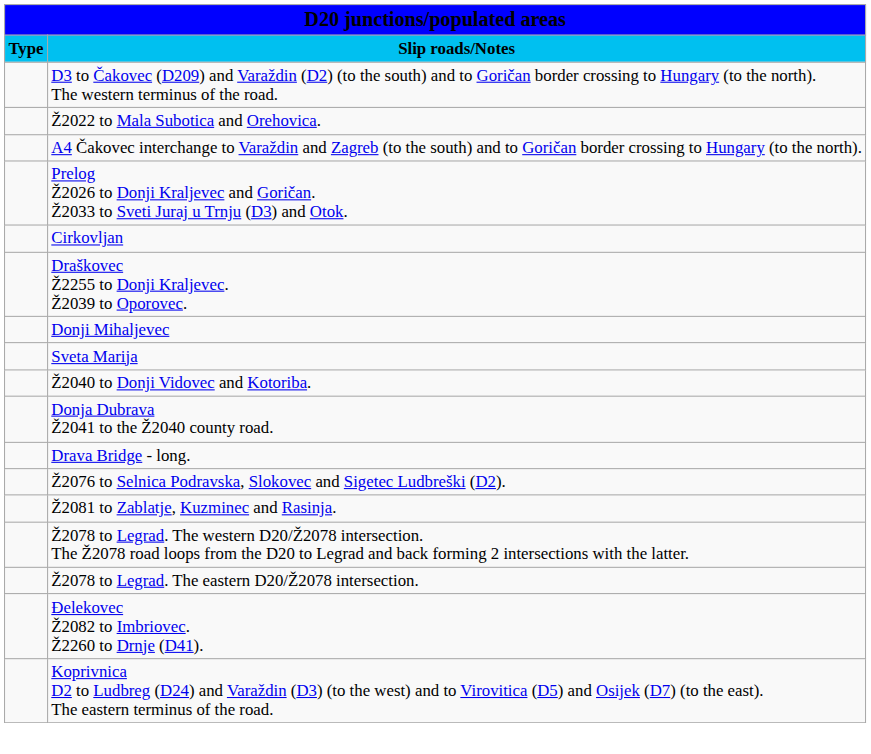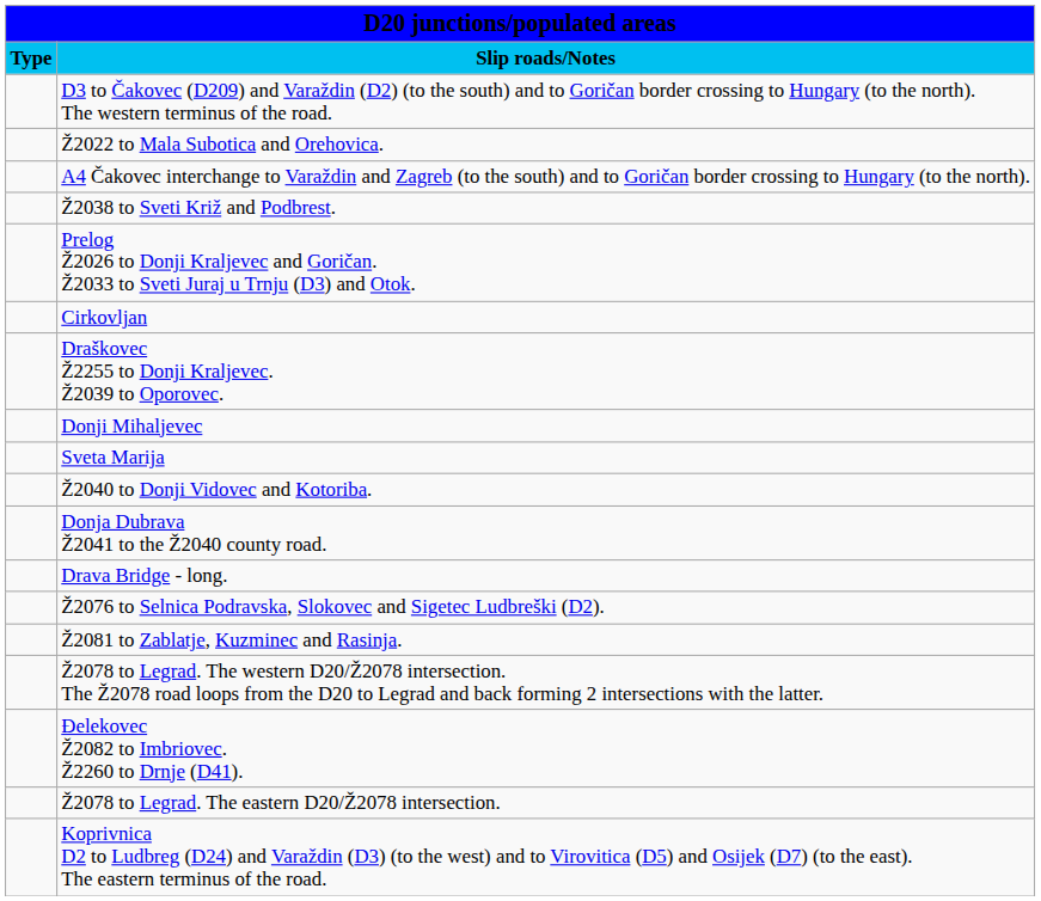+ row: Ž2038 to Sveti Križ and Podbrest.
rows swapped: Ž2078 to Legrad. The eastern D20/Ž2078 intersection. <-> Đelekovec Ž2082 to Imbriovec. Ž2260 to Drnje (D41).
